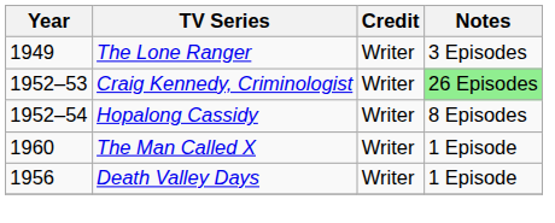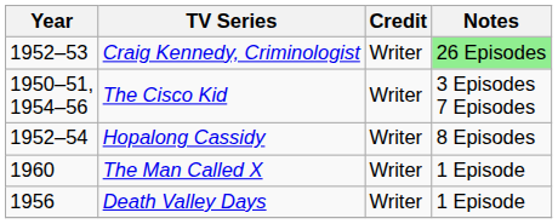- row: 1949 | The Lone Ranger | Writer | 3 Episodes
+ row: 1950–51, 1954–56 | The Cisco Kid | Writer | 3 Episodes 7 Episodes
